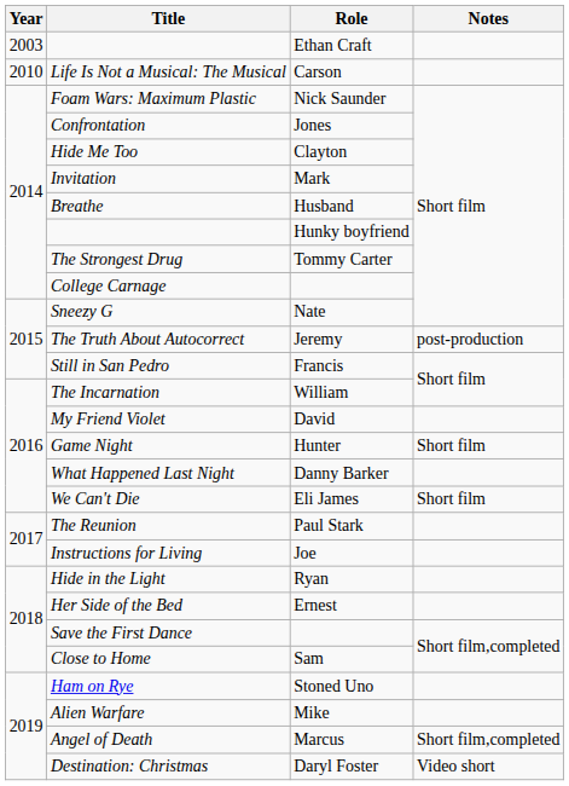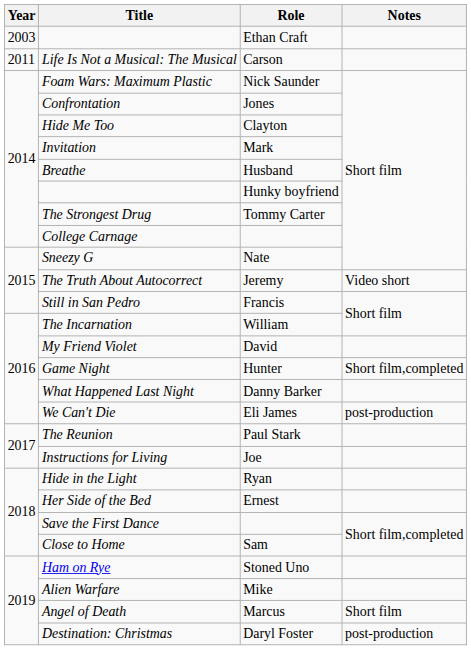Life Is Not a Musical: The Musical | Year: 2010 -> 2011
The Truth About Autocorrect | Notes: post-production -> Video short
Game Night | Notes: Short film -> Short film,completed
We Can't Die | Notes: Short film -> post-production
Angel of Death | Notes: Short film,completed -> Short film
Destination: Christmas | Notes: Video short -> post-production
